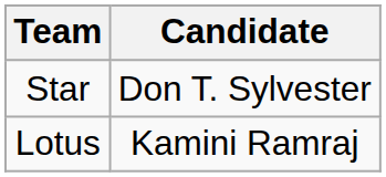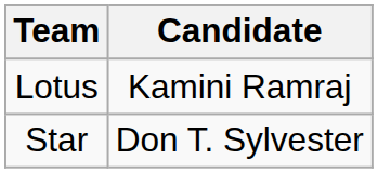rows swapped: Star <-> Lotus
